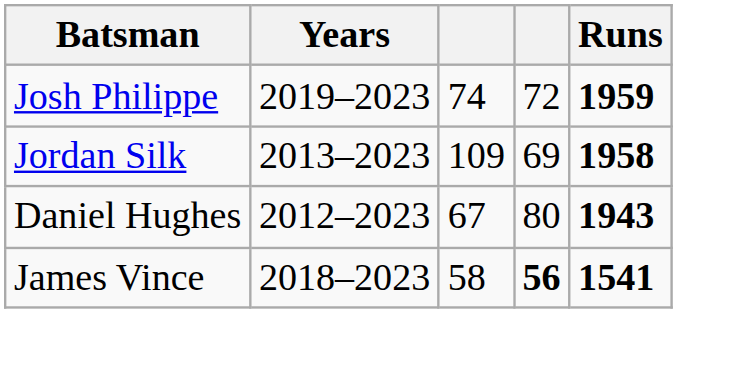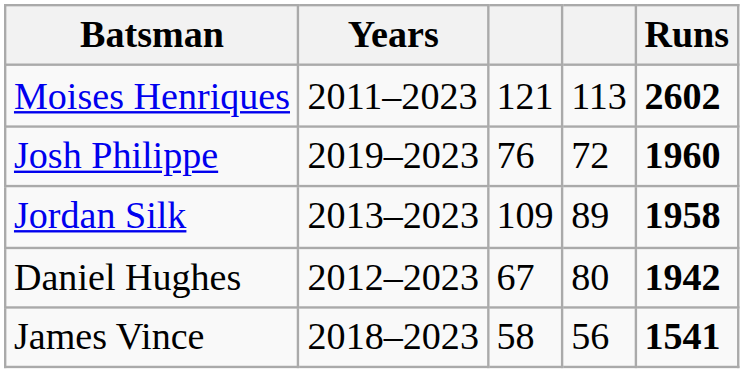+ row: Moises Henriques | 2011–2023 | 121 | 113 | 2602
Josh Philippe | column 3: 74 -> 76
Josh Philippe | Runs: 1959 -> 1960
Jordan Silk | column 4: 69 -> 89
Daniel Hughes | Runs: 1943 -> 1942
James Vince | column 4: bold -> normal
